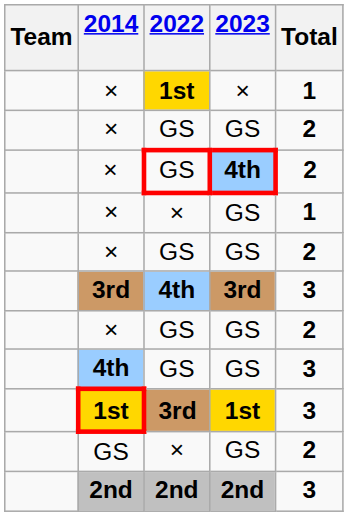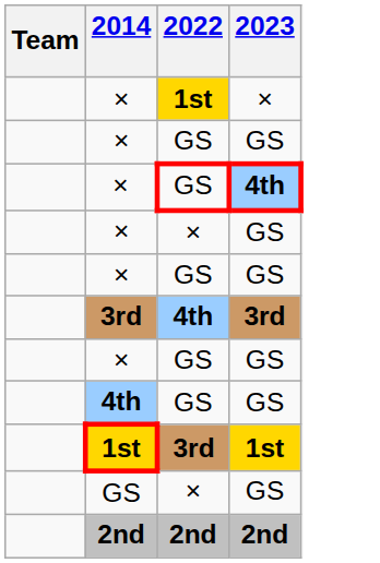- column: Total | 1 | 2 | 2 | 1 | 2 | 3 | 2 | 3 | 3 | 2 | 3
